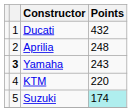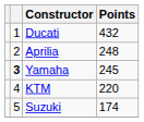Yamaha | Points: 243 -> 245
Suzuki | Points: paleturquoise background -> no background
